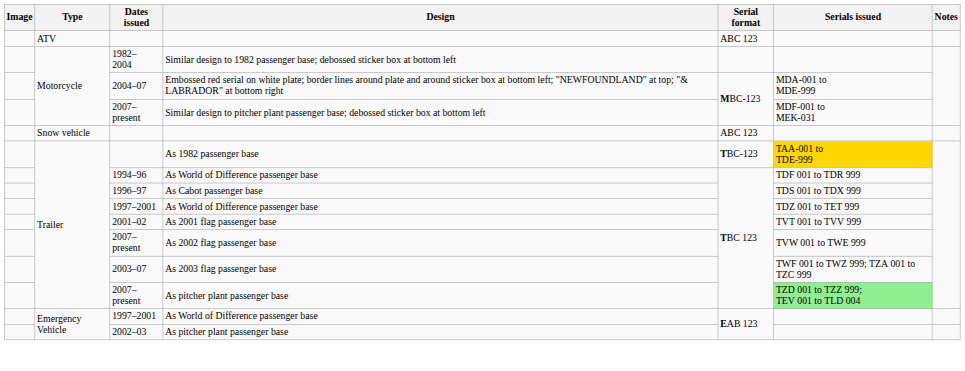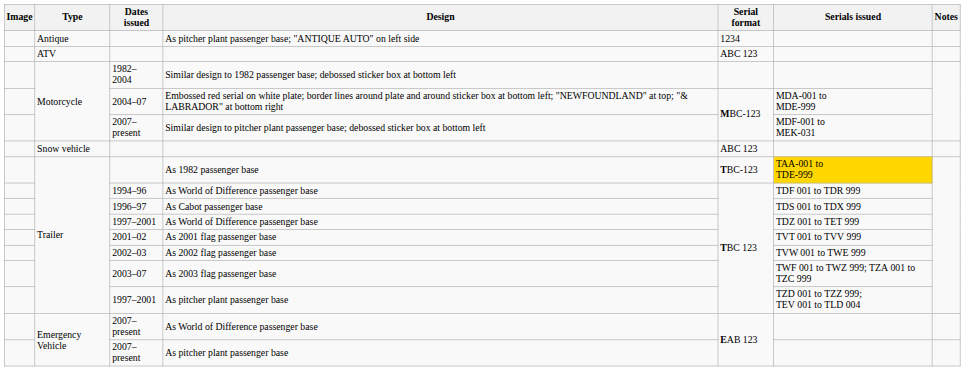+ row: Antique | As pitcher plant passenger base; "ANTIQUE AUTO" on left side | 1234
As 2002 flag passenger base | Dates issued: 2007–present -> 2002–03
Trailer / As pitcher plant passenger base | Dates issued: 2007–present -> 1997–2001
Trailer / As pitcher plant passenger base | Serials issued: lightgreen background -> no background
Emergency Vehicle / As World of Difference passenger base | Dates issued: 1997–2001 -> 2007–present
Emergency Vehicle / As pitcher plant passenger base | Dates issued: 2002–03 -> 2007–present
